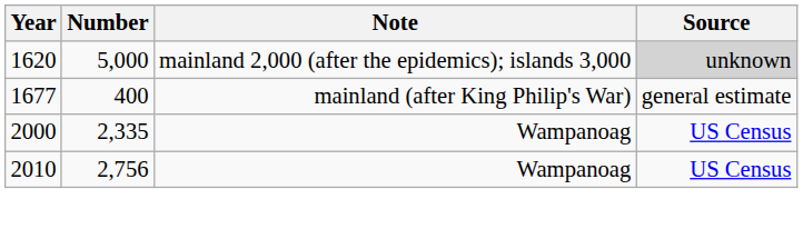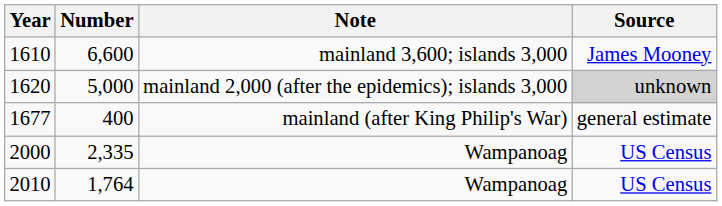+ row: 1610 | 6,600 | mainland 3,600; islands 3,000 | James Mooney
2010 | Number: 2,756 -> 1,764
